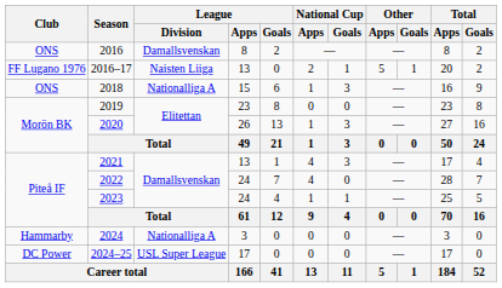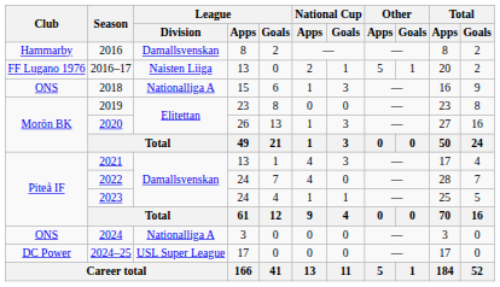2016 | Club: ONS -> Hammarby
2024 | Club: Hammarby -> ONS
